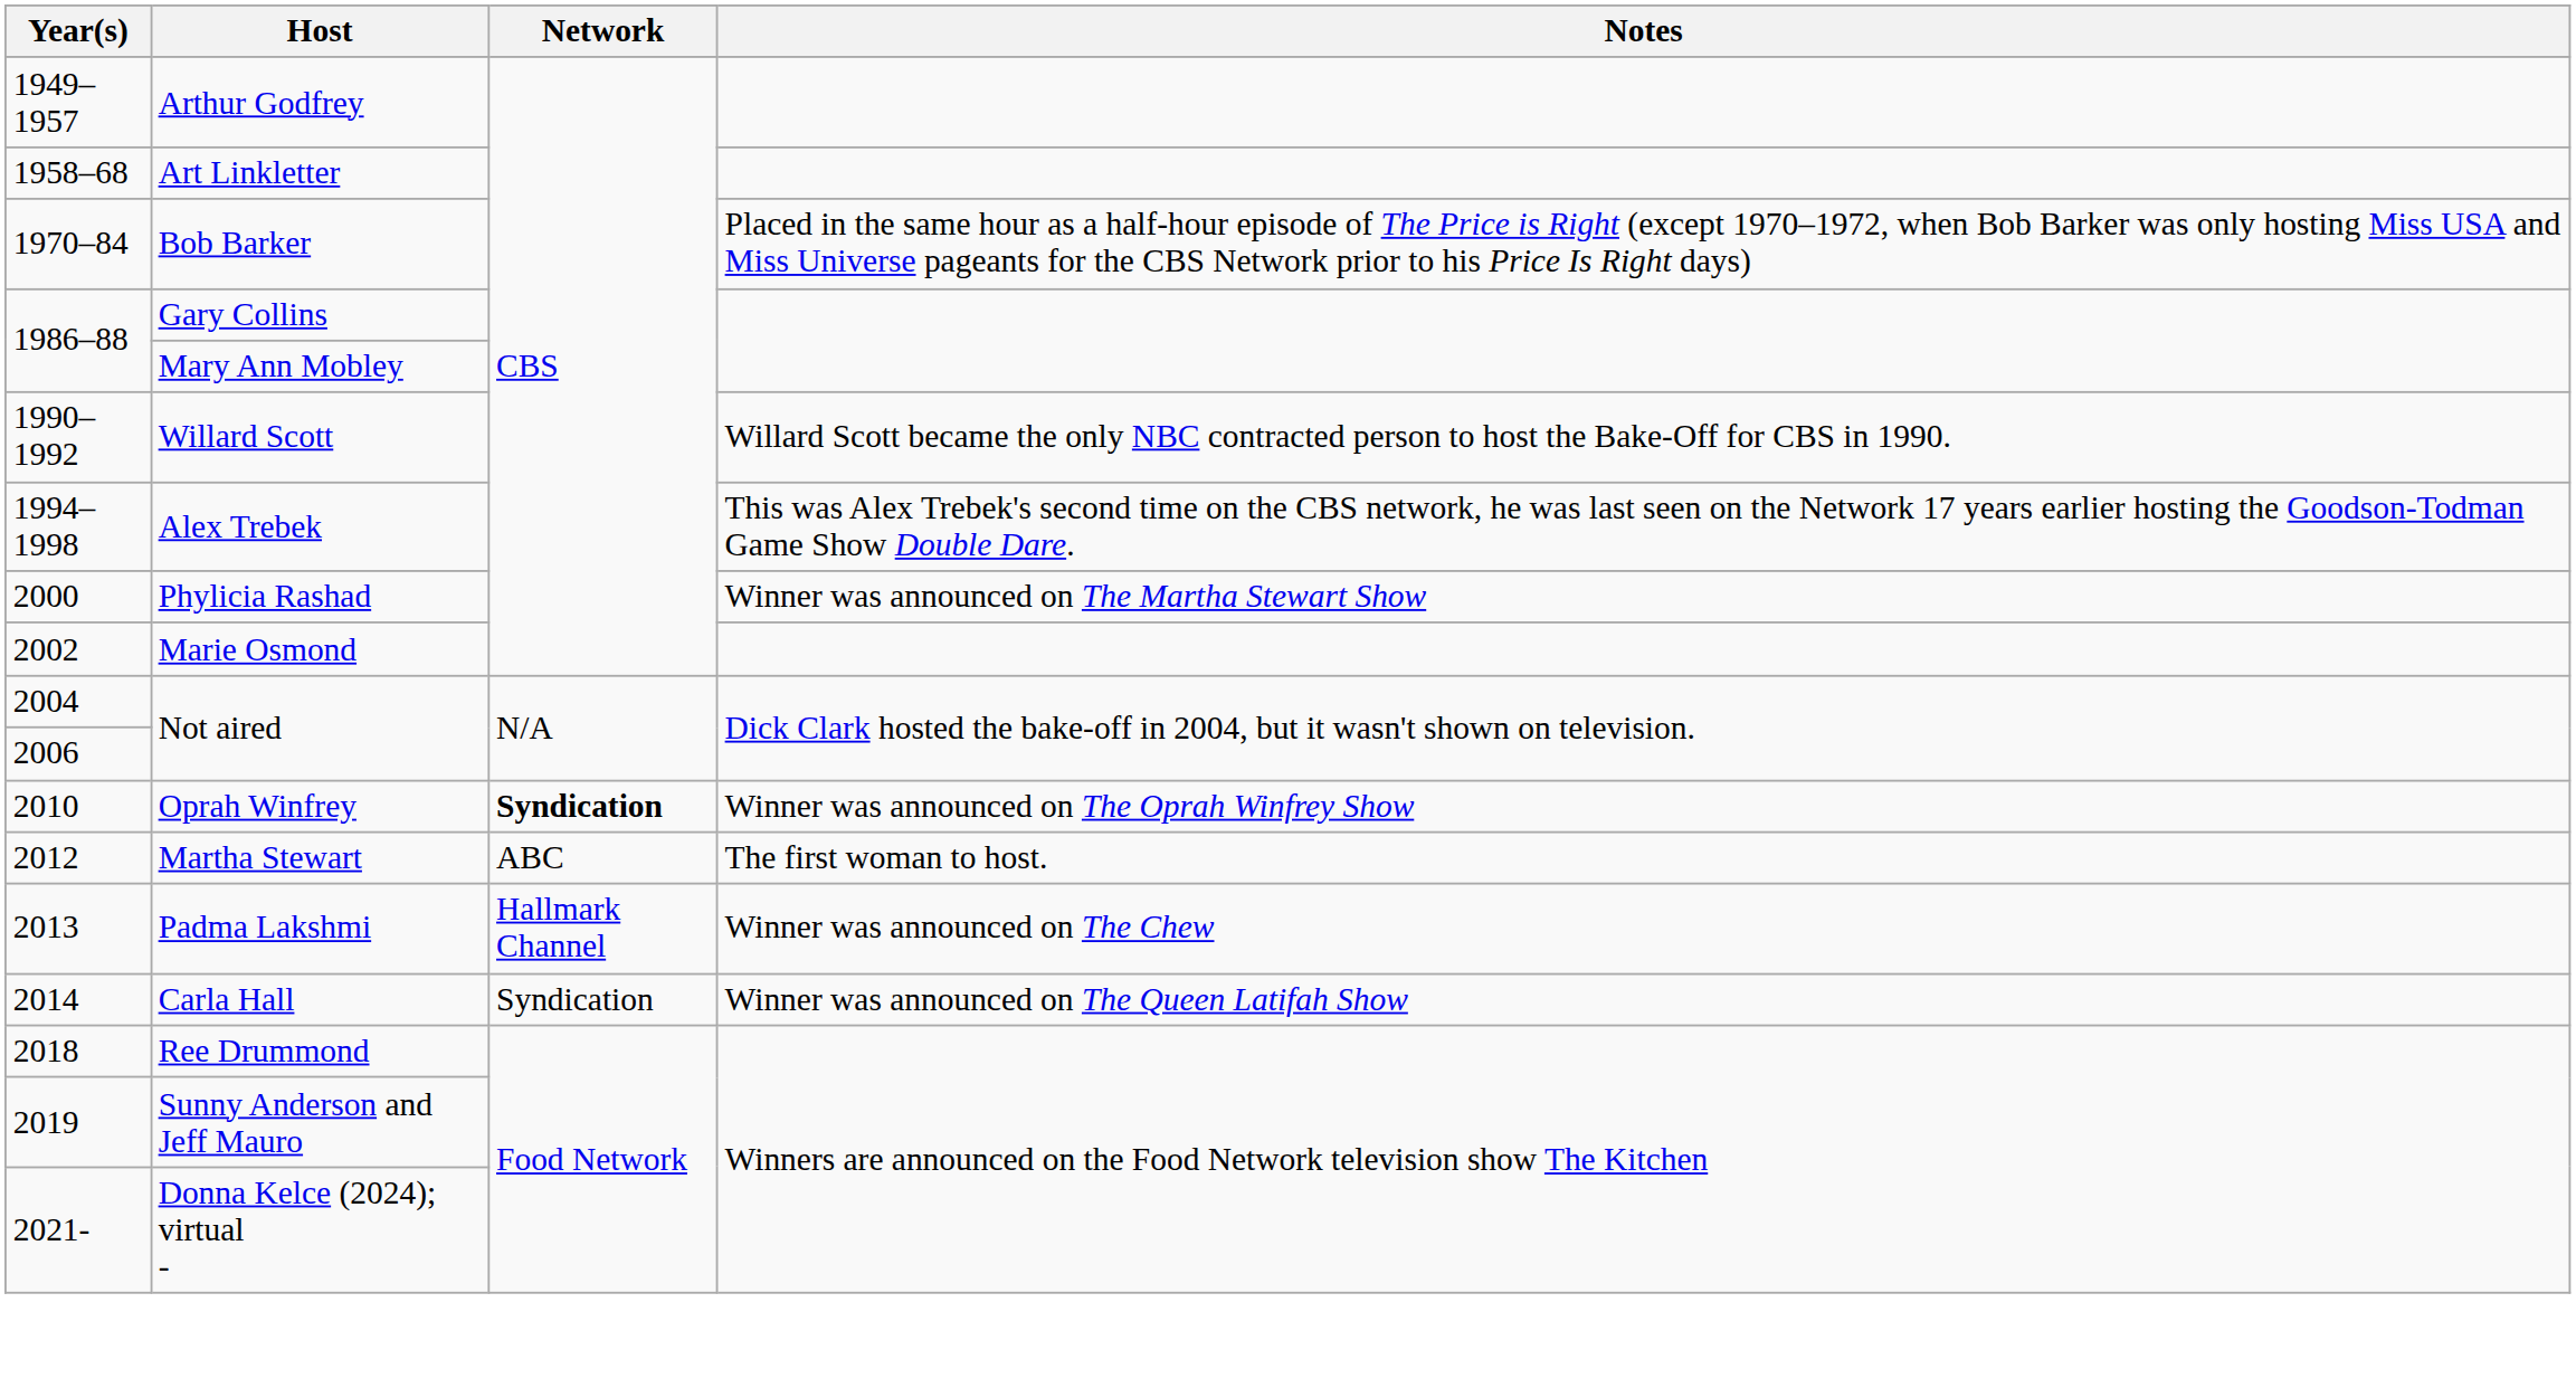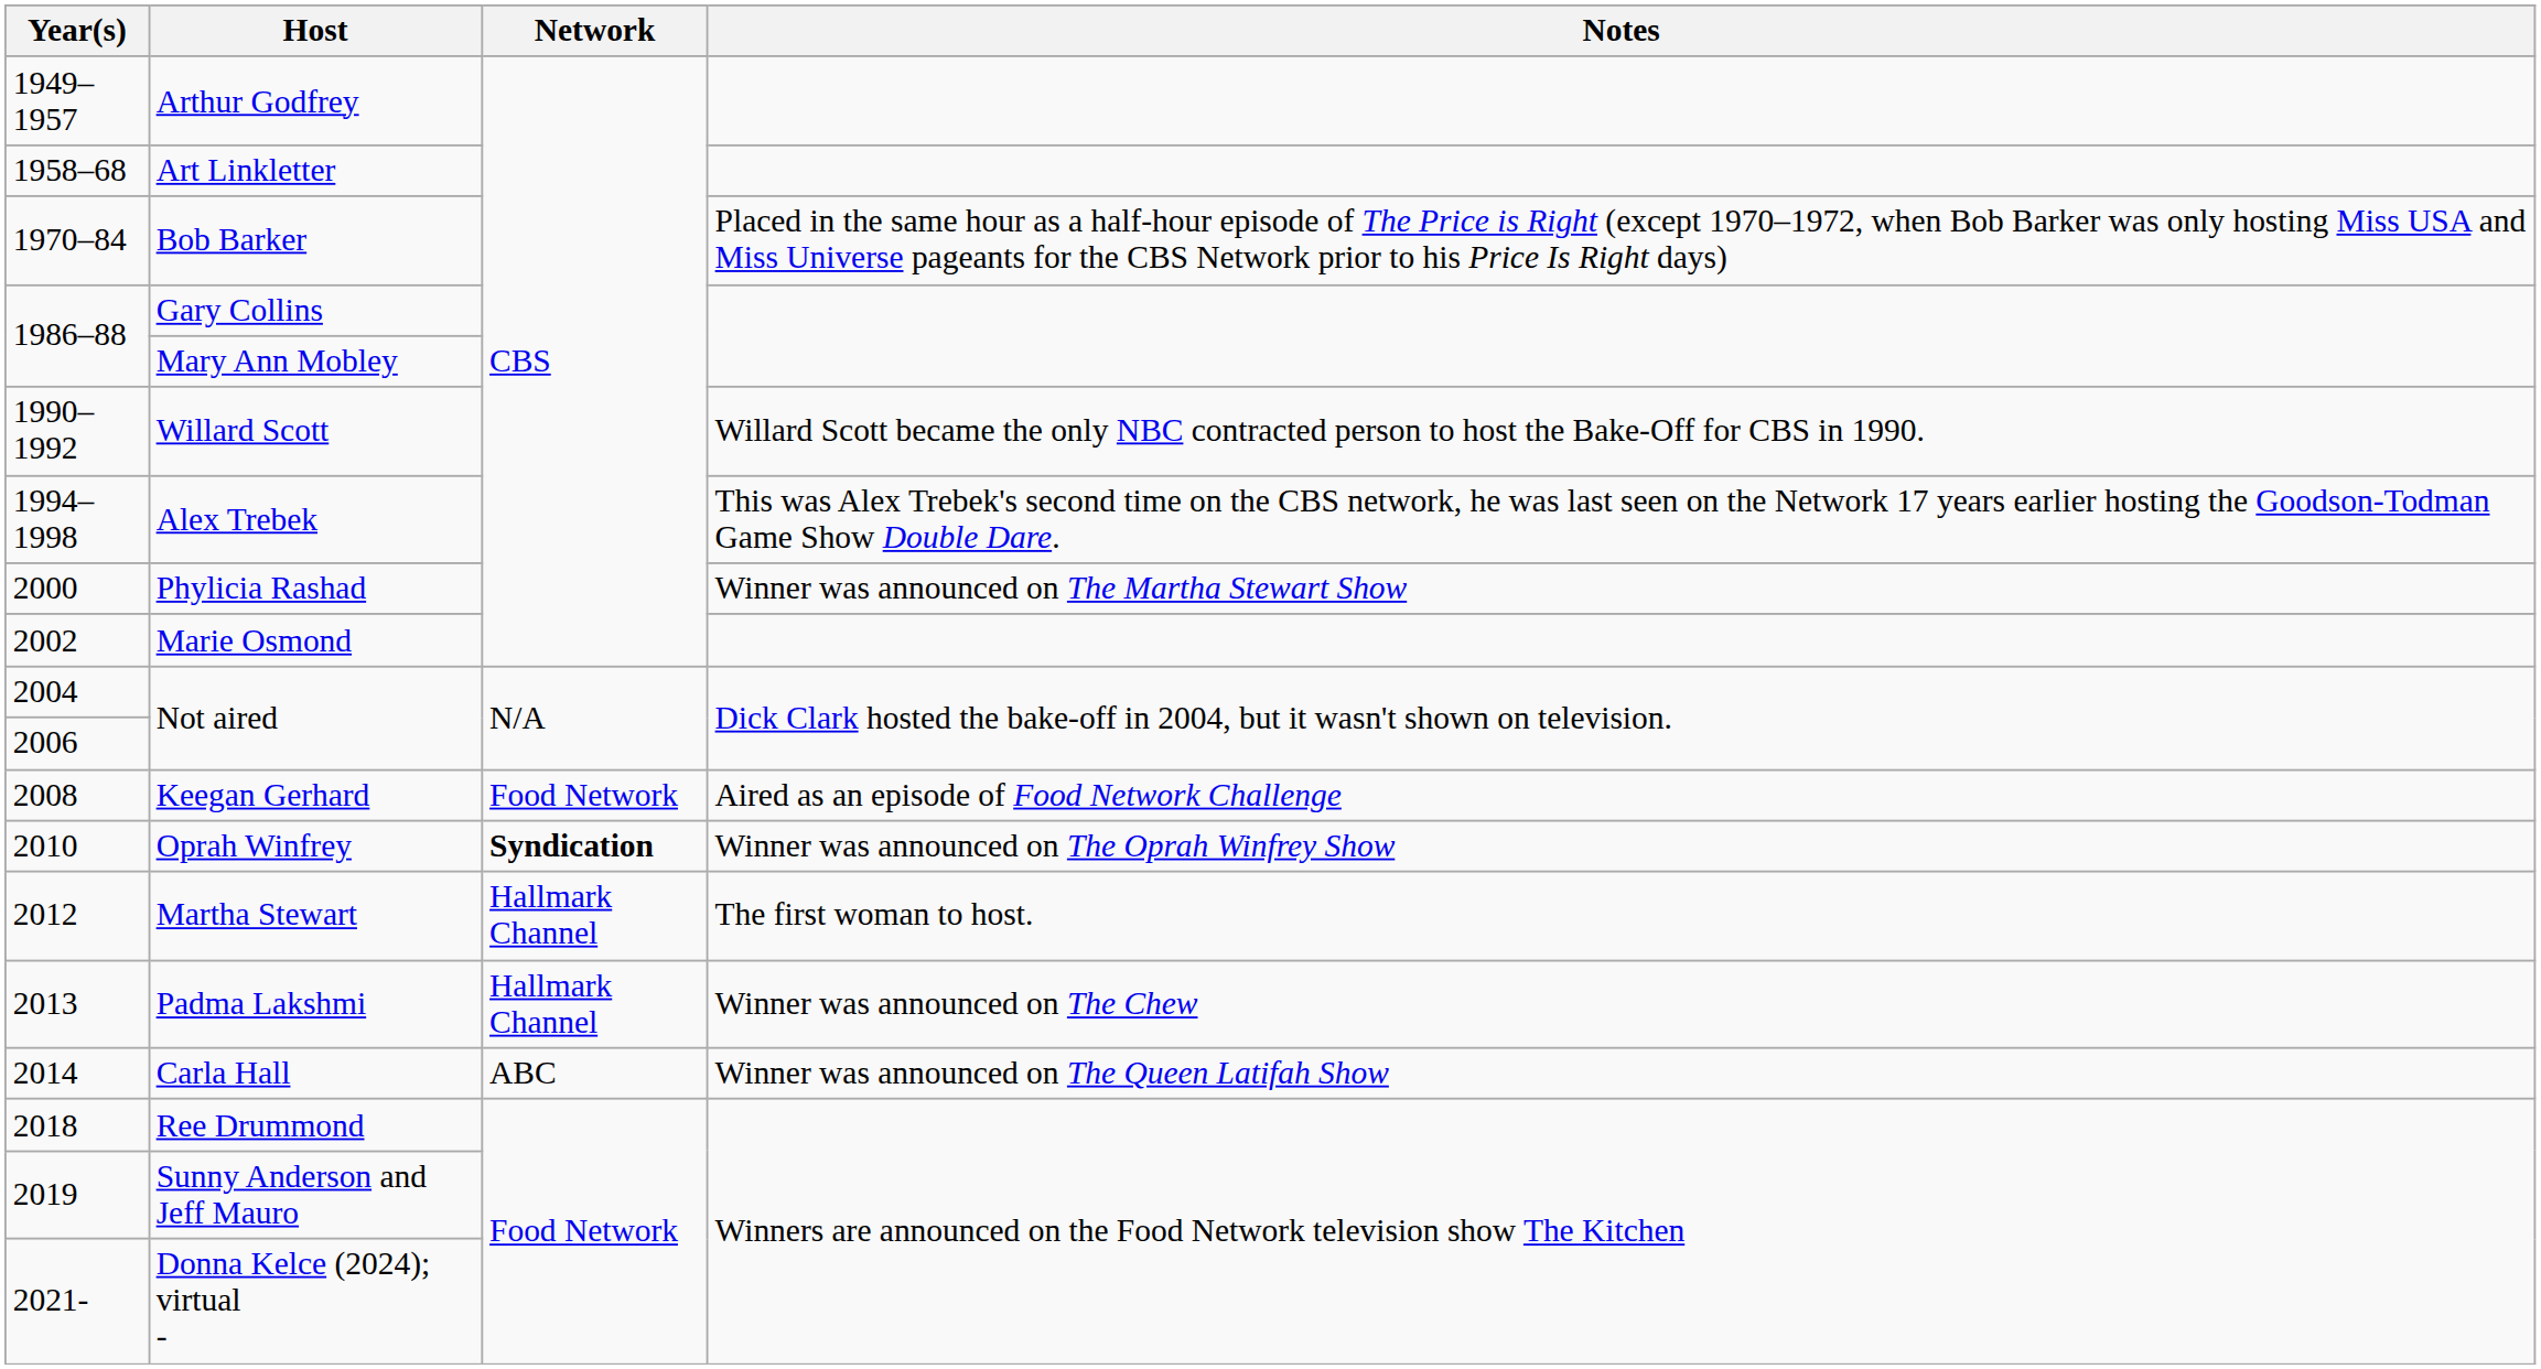+ row: 2008 | Keegan Gerhard | Food Network | Aired as an episode of Food Network Challenge
Martha Stewart | Network: ABC -> Hallmark Channel
Carla Hall | Network: Syndication -> ABC
